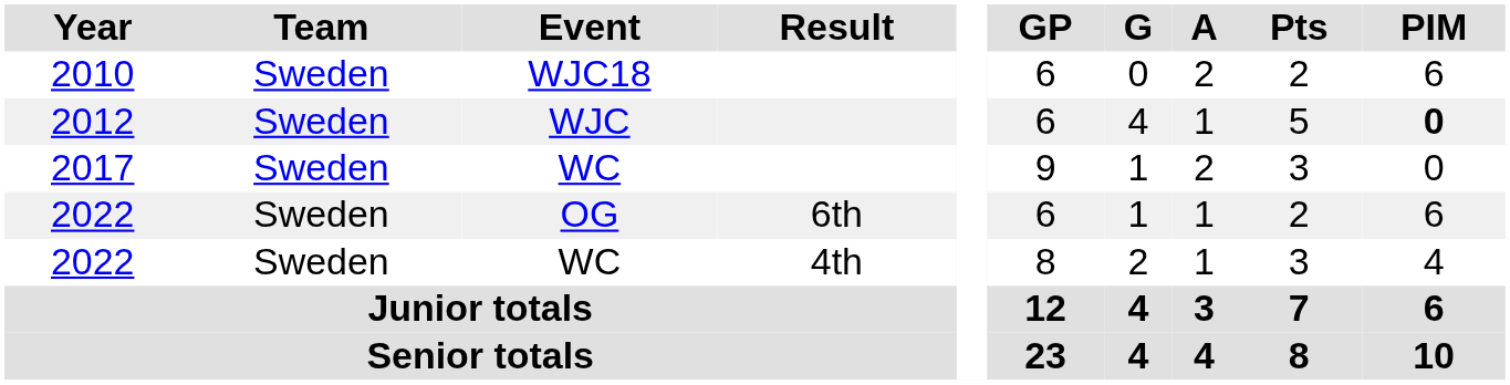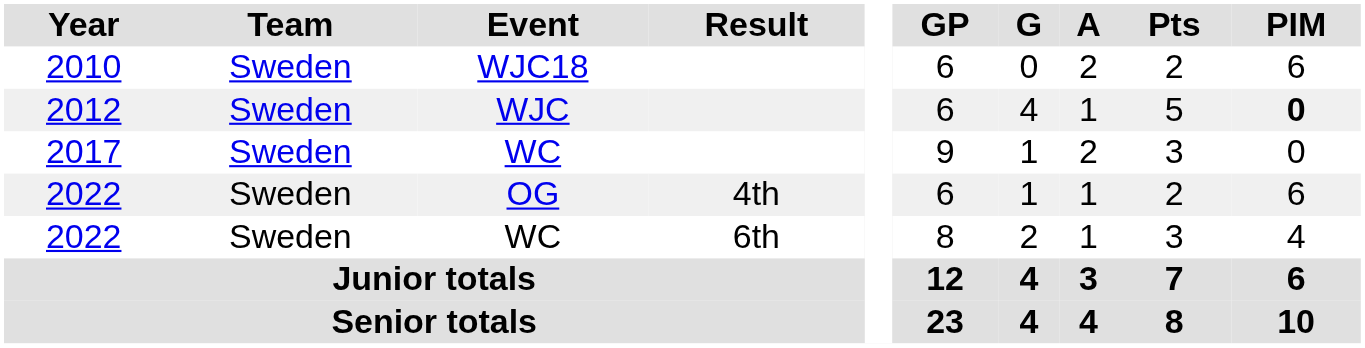2022 / OG | Result: 6th -> 4th
2022 / WC | Result: 4th -> 6th
